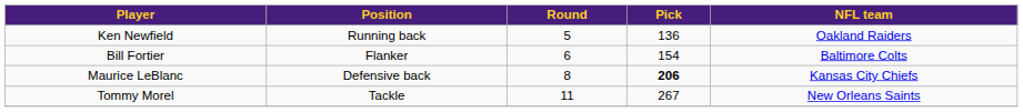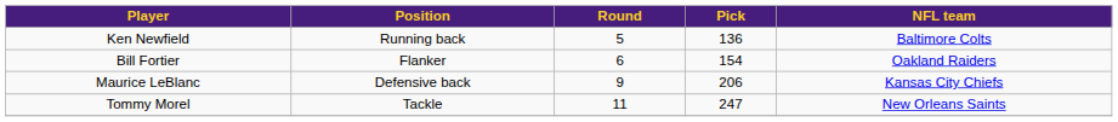Ken Newfield | NFL team: Oakland Raiders -> Baltimore Colts
Bill Fortier | NFL team: Baltimore Colts -> Oakland Raiders
Maurice LeBlanc | Round: 8 -> 9
Maurice LeBlanc | Pick: bold -> normal
Tommy Morel | Pick: 267 -> 247
